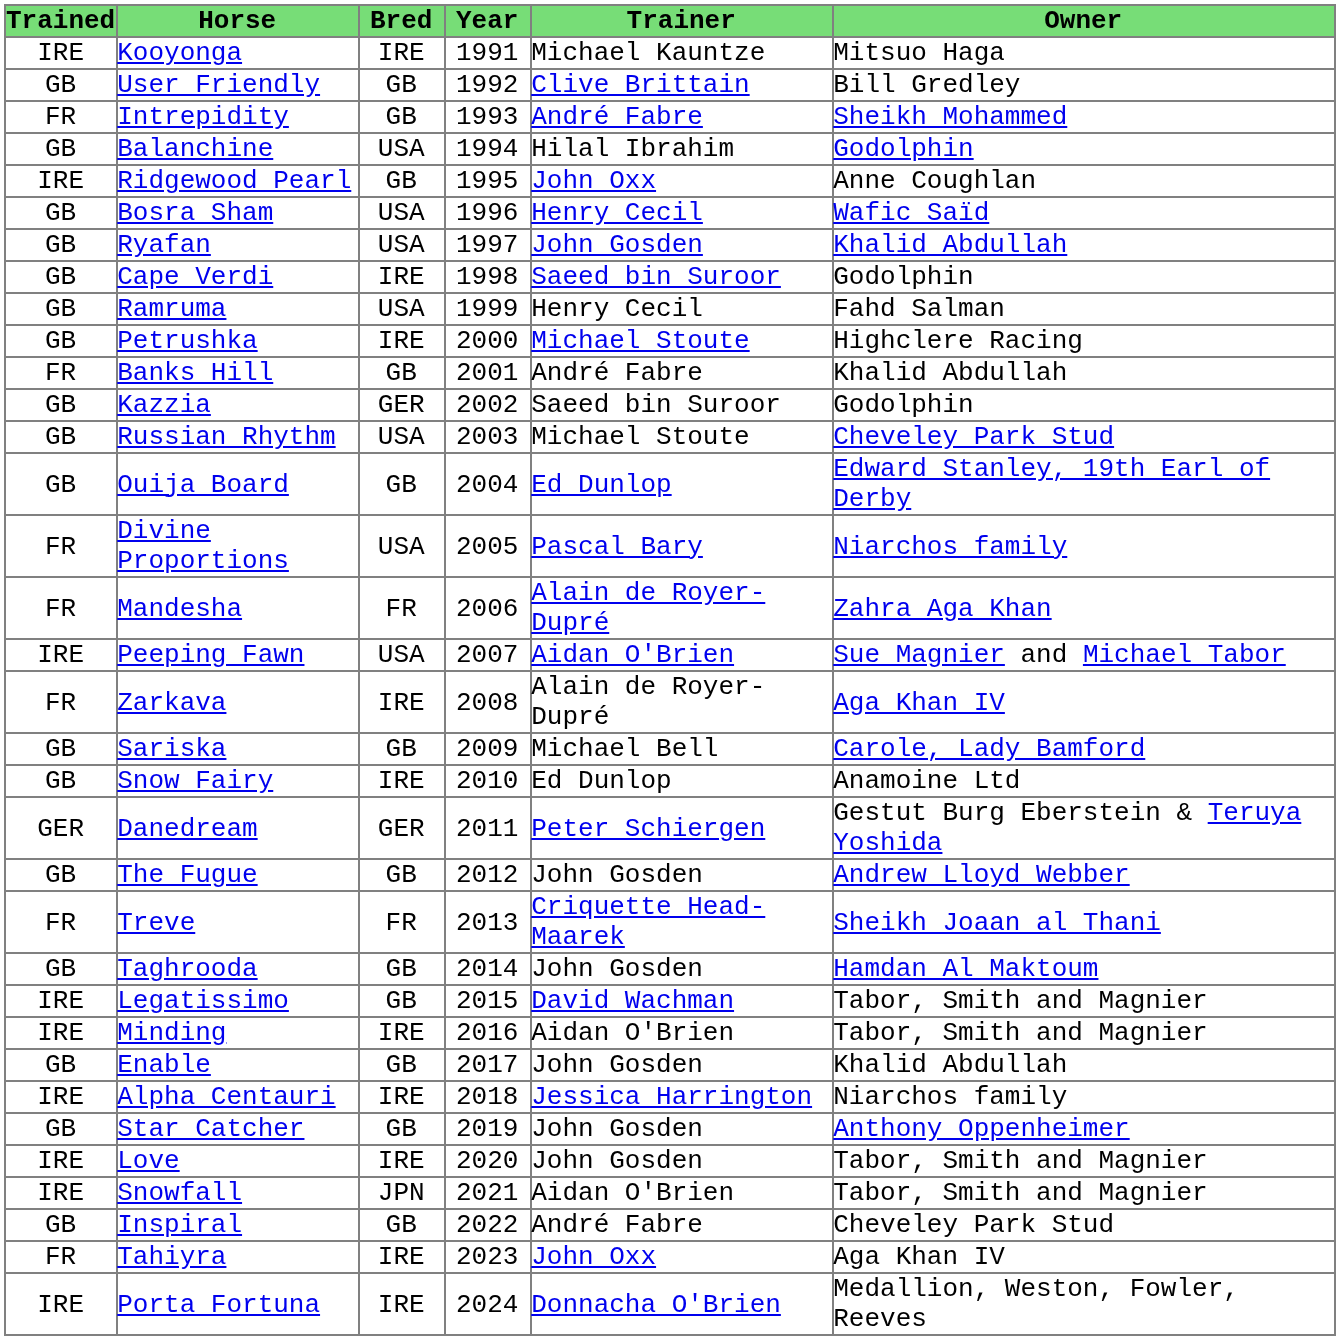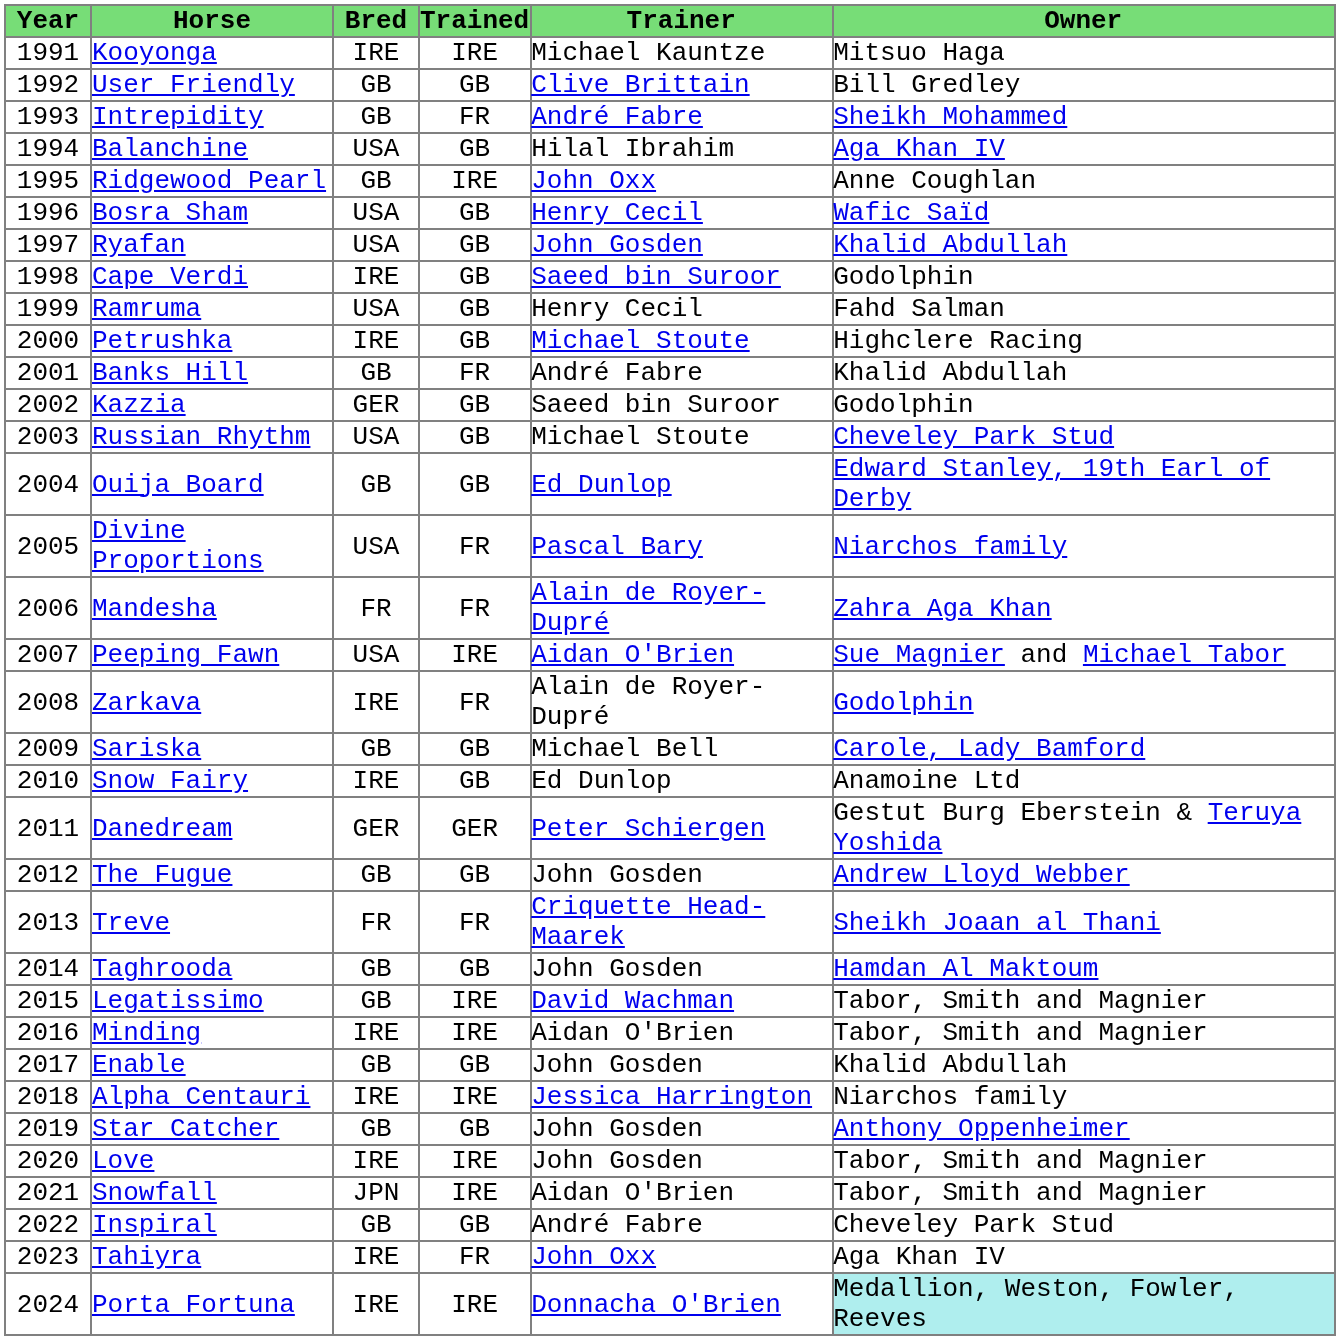columns swapped: Year <-> Trained
Balanchine | Owner: Godolphin -> Aga Khan IV
Zarkava | Owner: Aga Khan IV -> Godolphin
Porta Fortuna | Owner: no background -> paleturquoise background
